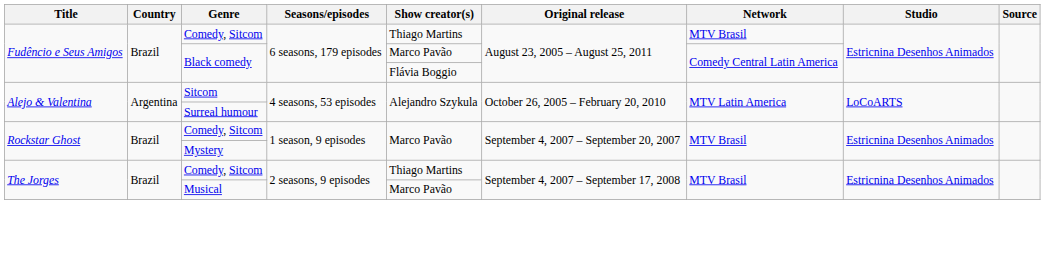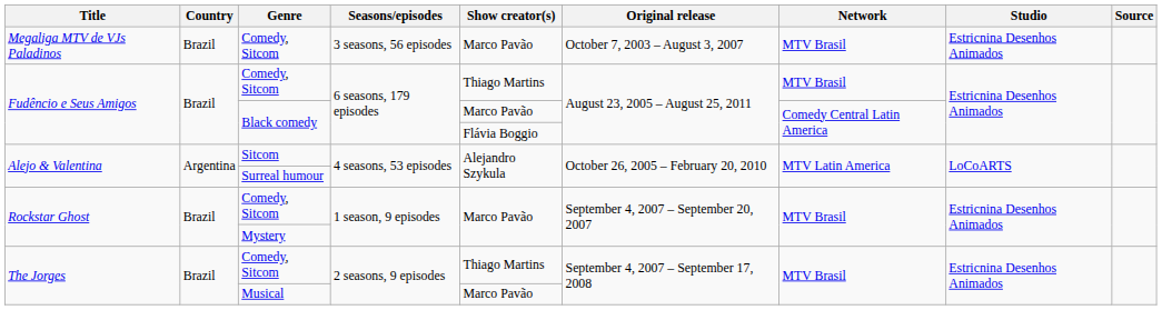+ row: Megaliga MTV de VJs Paladinos | Brazil | Comedy, Sitcom | 3 seasons, 56 episodes | Marco Pavão | October 7, 2003 – August 3, 2007 | MTV Brasil | Estricnina Desenhos Animados
